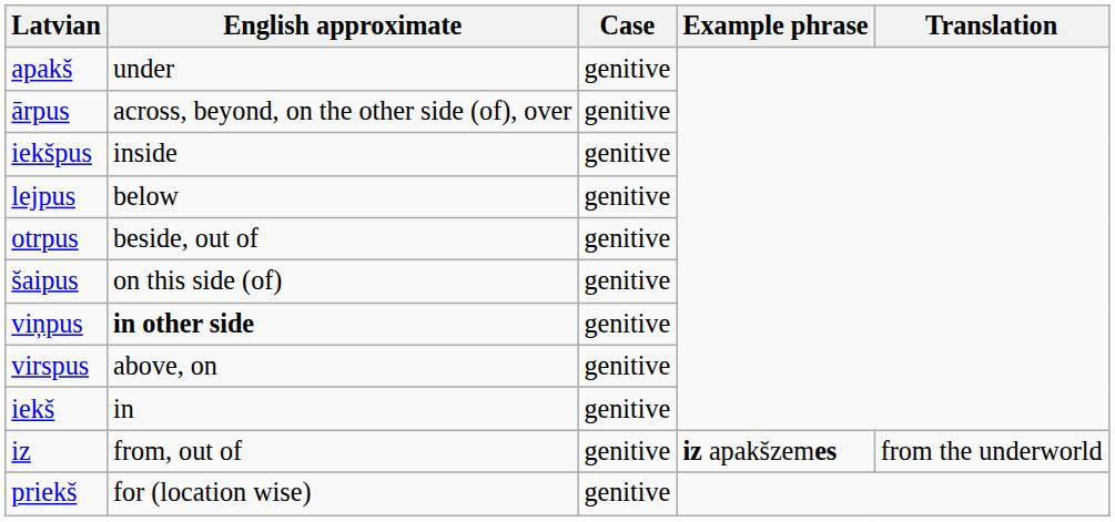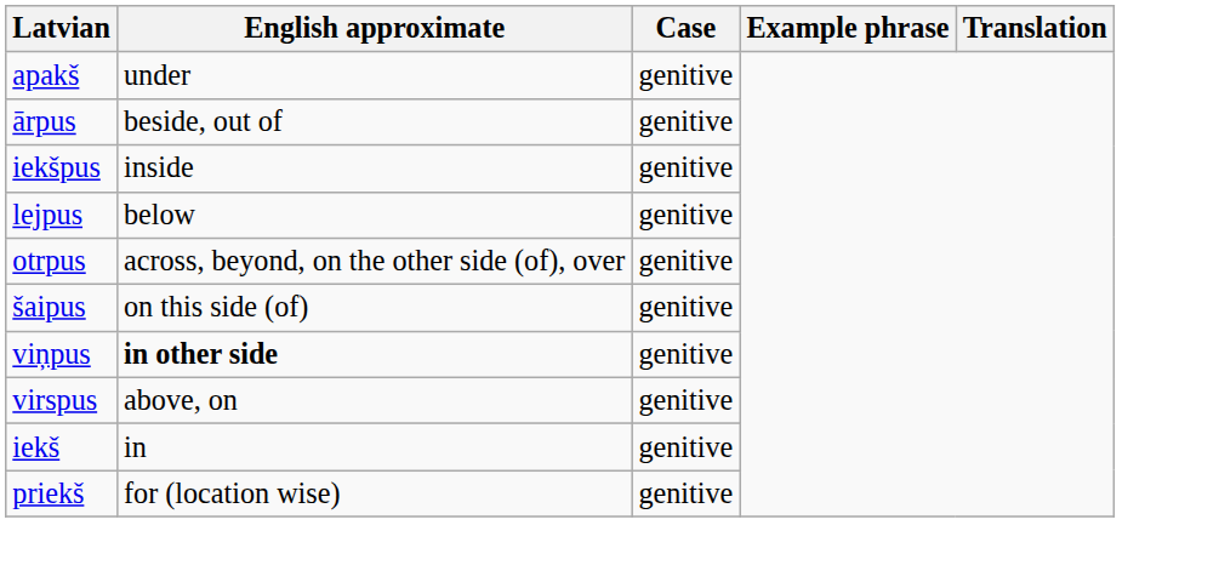ārpus | English approximate: across, beyond, on the other side (of), over -> beside, out of
otrpus | English approximate: beside, out of -> across, beyond, on the other side (of), over
- row: iz | from, out of | genitive | iz apakšzemes | from the underworld
